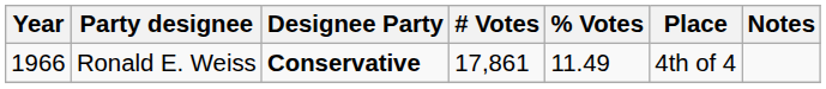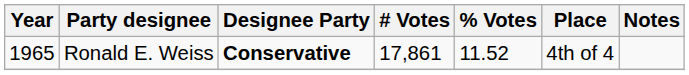Ronald E. Weiss | Year: 1966 -> 1965
Ronald E. Weiss | % Votes: 11.49 -> 11.52
